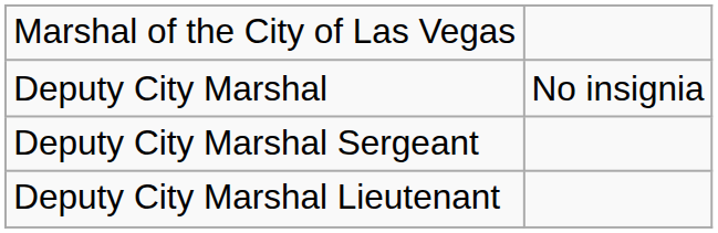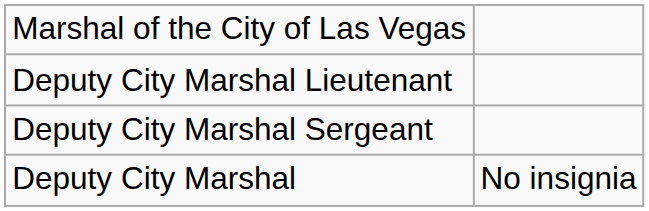rows swapped: Deputy City Marshal Lieutenant <-> Deputy City Marshal
